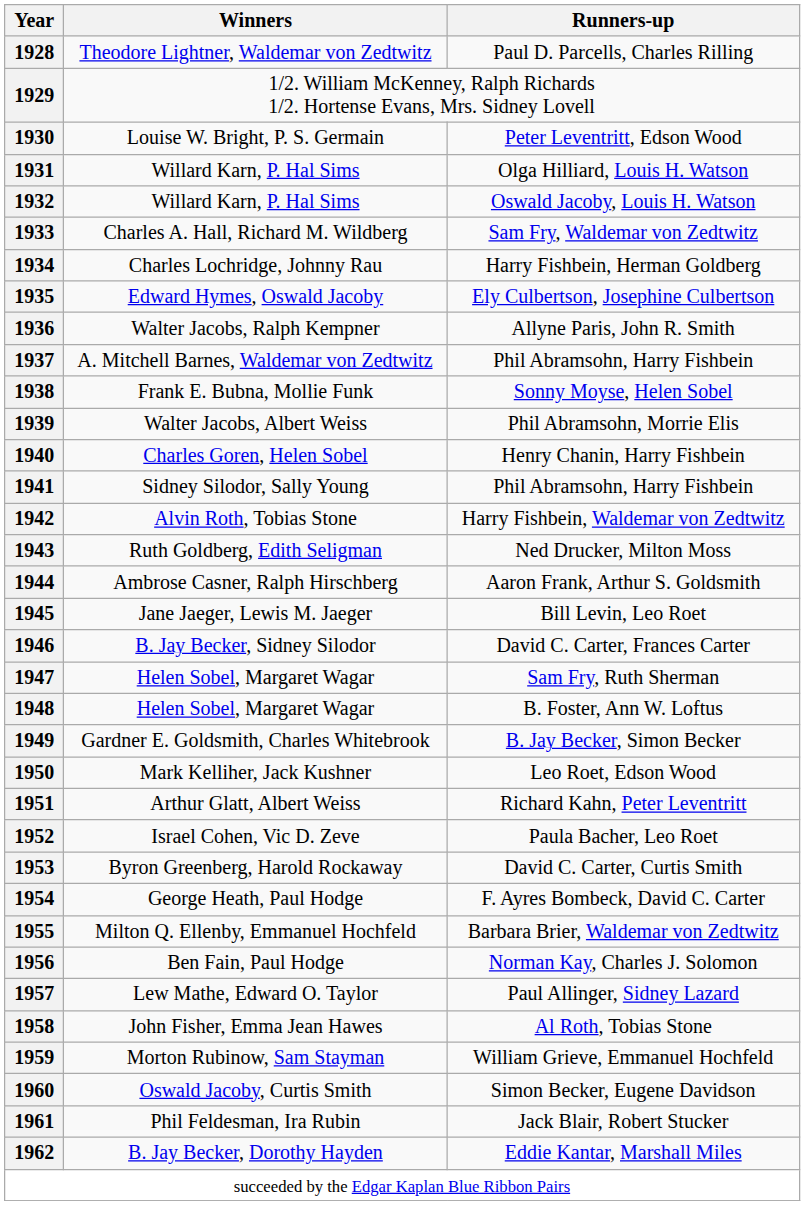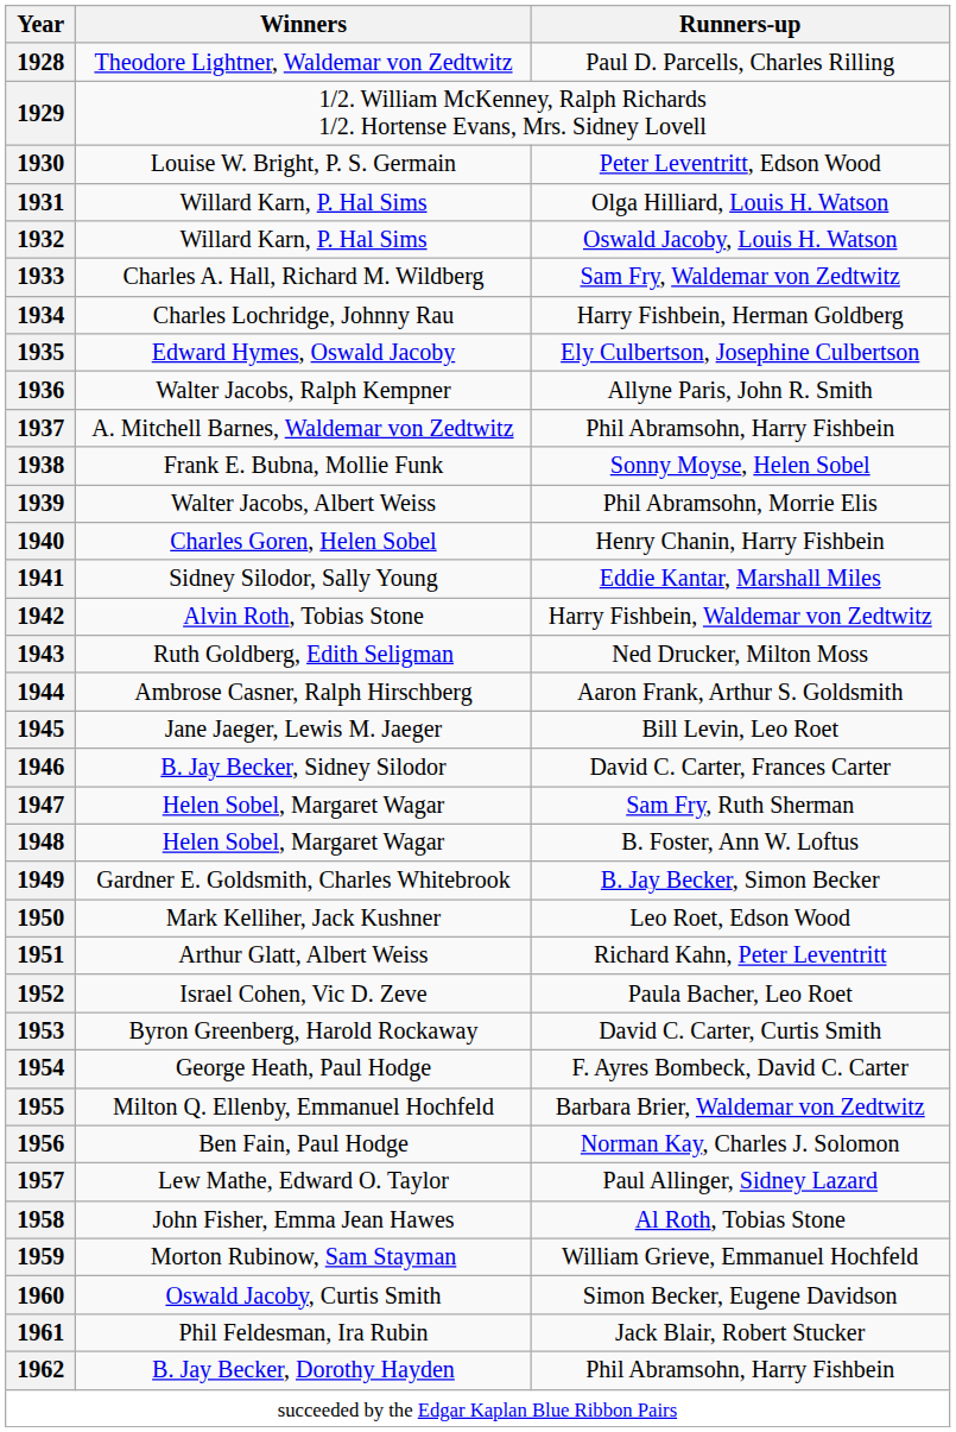1941 | Runners-up: Phil Abramsohn, Harry Fishbein -> Eddie Kantar, Marshall Miles
1962 | Runners-up: Eddie Kantar, Marshall Miles -> Phil Abramsohn, Harry Fishbein
